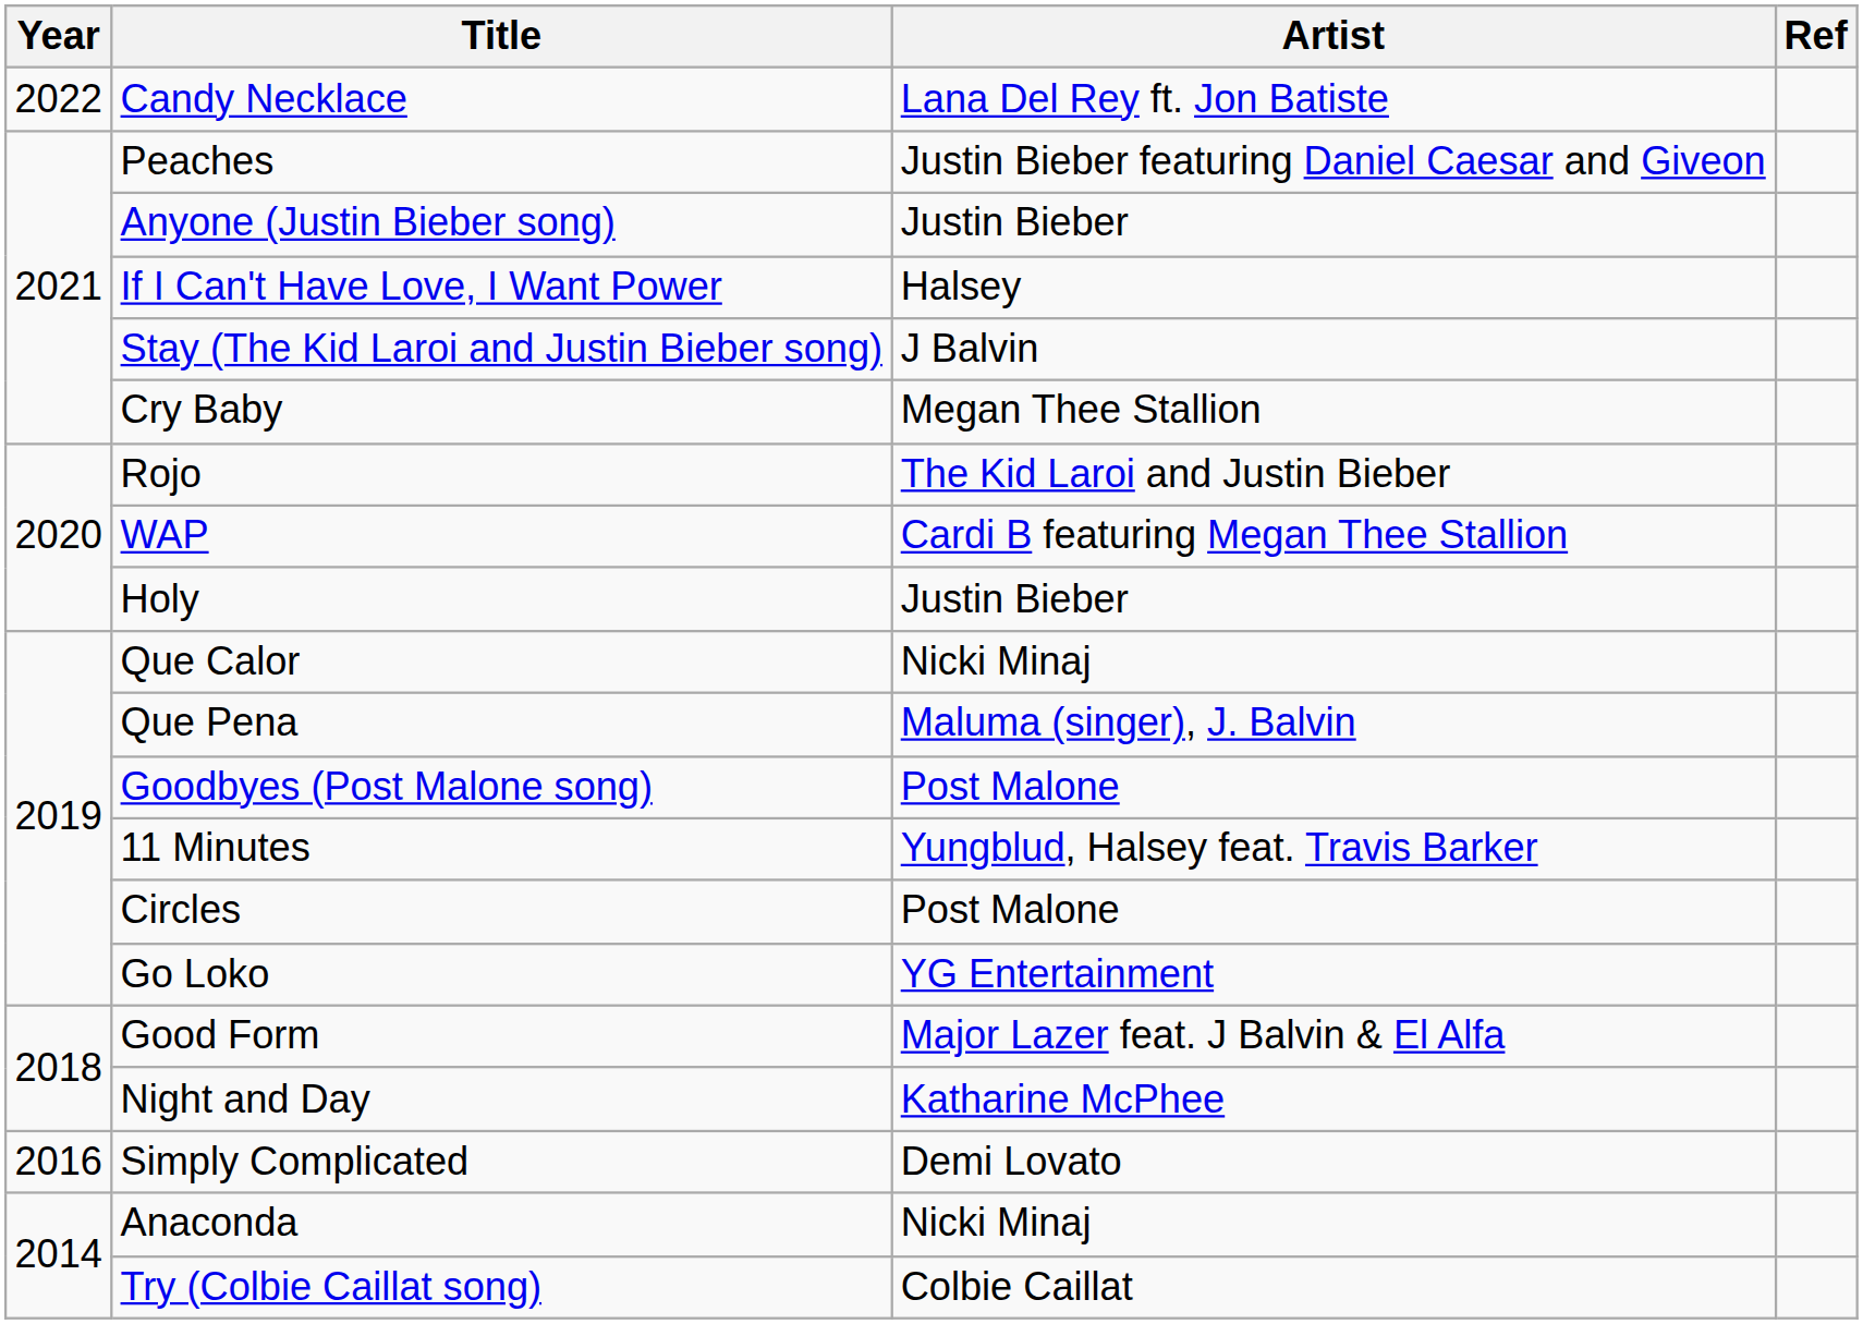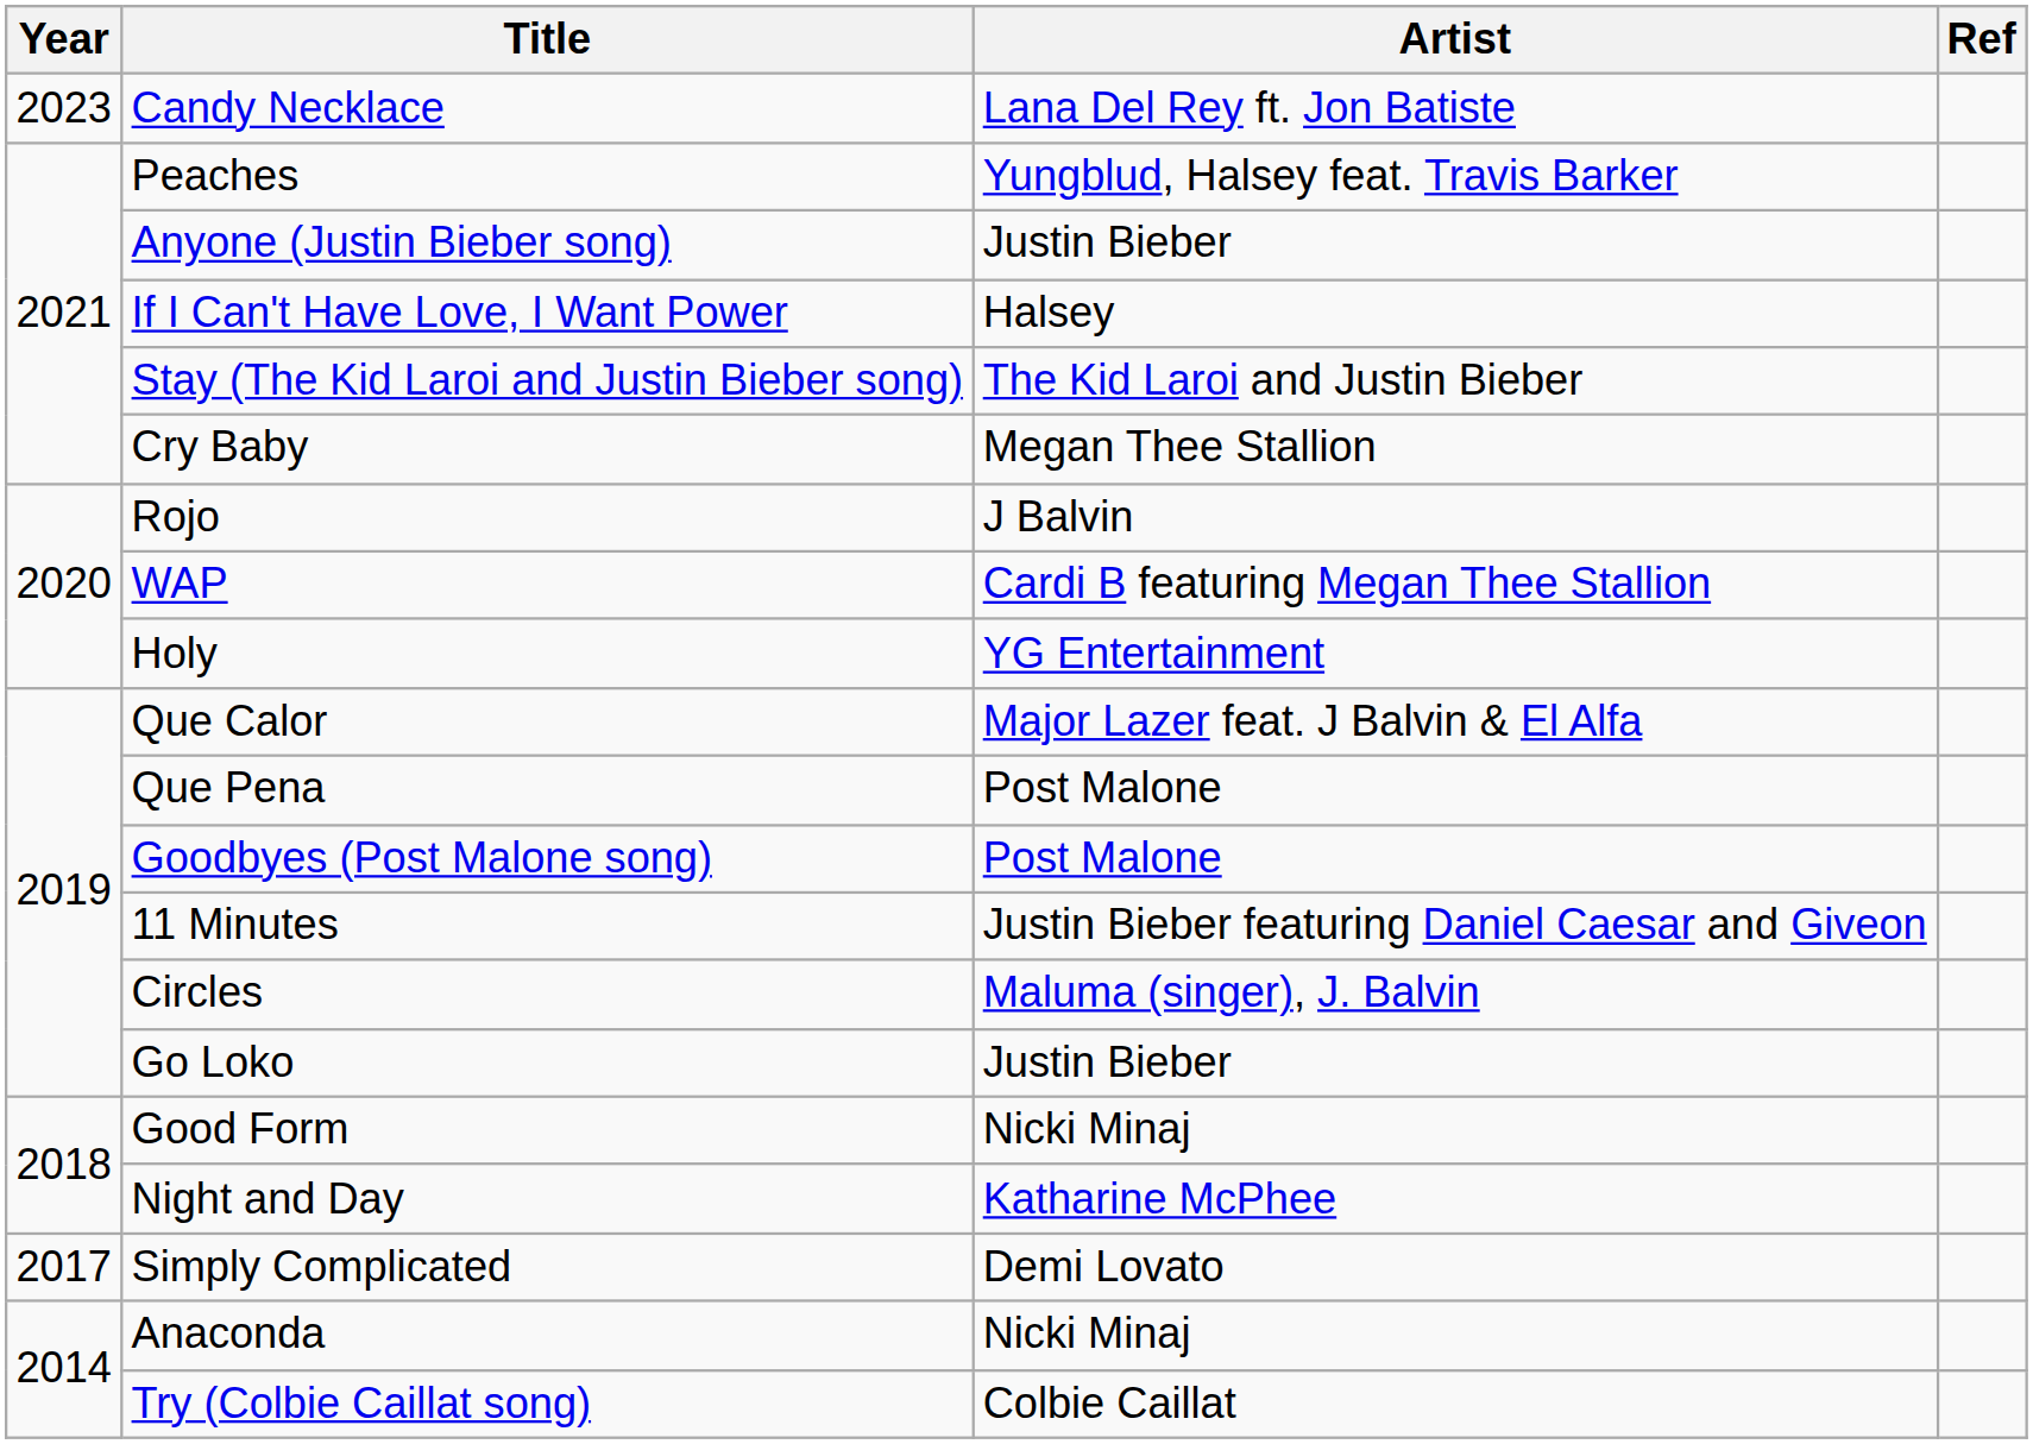Candy Necklace | Year: 2022 -> 2023
Peaches | Artist: Justin Bieber featuring Daniel Caesar and Giveon -> Yungblud, Halsey feat. Travis Barker
Stay (The Kid Laroi and Justin Bieber song) | Artist: J Balvin -> The Kid Laroi and Justin Bieber
Rojo | Artist: The Kid Laroi and Justin Bieber -> J Balvin
Holy | Artist: Justin Bieber -> YG Entertainment
Que Calor | Artist: Nicki Minaj -> Major Lazer feat. J Balvin & El Alfa
Que Pena | Artist: Maluma (singer), J. Balvin -> Post Malone
11 Minutes | Artist: Yungblud, Halsey feat. Travis Barker -> Justin Bieber featuring Daniel Caesar and Giveon
Circles | Artist: Post Malone -> Maluma (singer), J. Balvin
Go Loko | Artist: YG Entertainment -> Justin Bieber
Good Form | Artist: Major Lazer feat. J Balvin & El Alfa -> Nicki Minaj
Simply Complicated | Year: 2016 -> 2017
